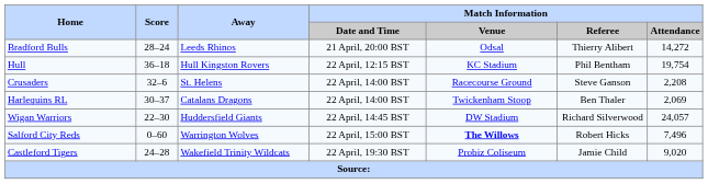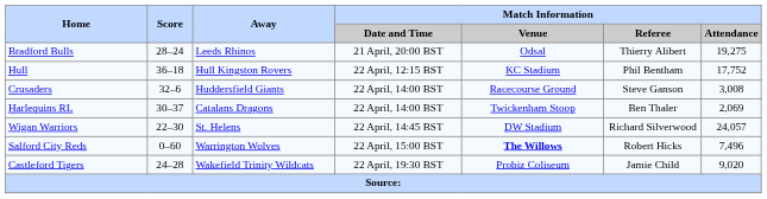Bradford Bulls | Match Information / Attendance: 14,272 -> 19,275
Hull | Match Information / Attendance: 19,754 -> 17,752
Crusaders | Away: St. Helens -> Huddersfield Giants
Crusaders | Match Information / Attendance: 2,208 -> 3,008
Wigan Warriors | Away: Huddersfield Giants -> St. Helens
